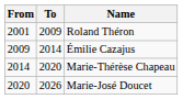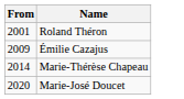- column: To | 2009 | 2014 | 2020 | 2026
